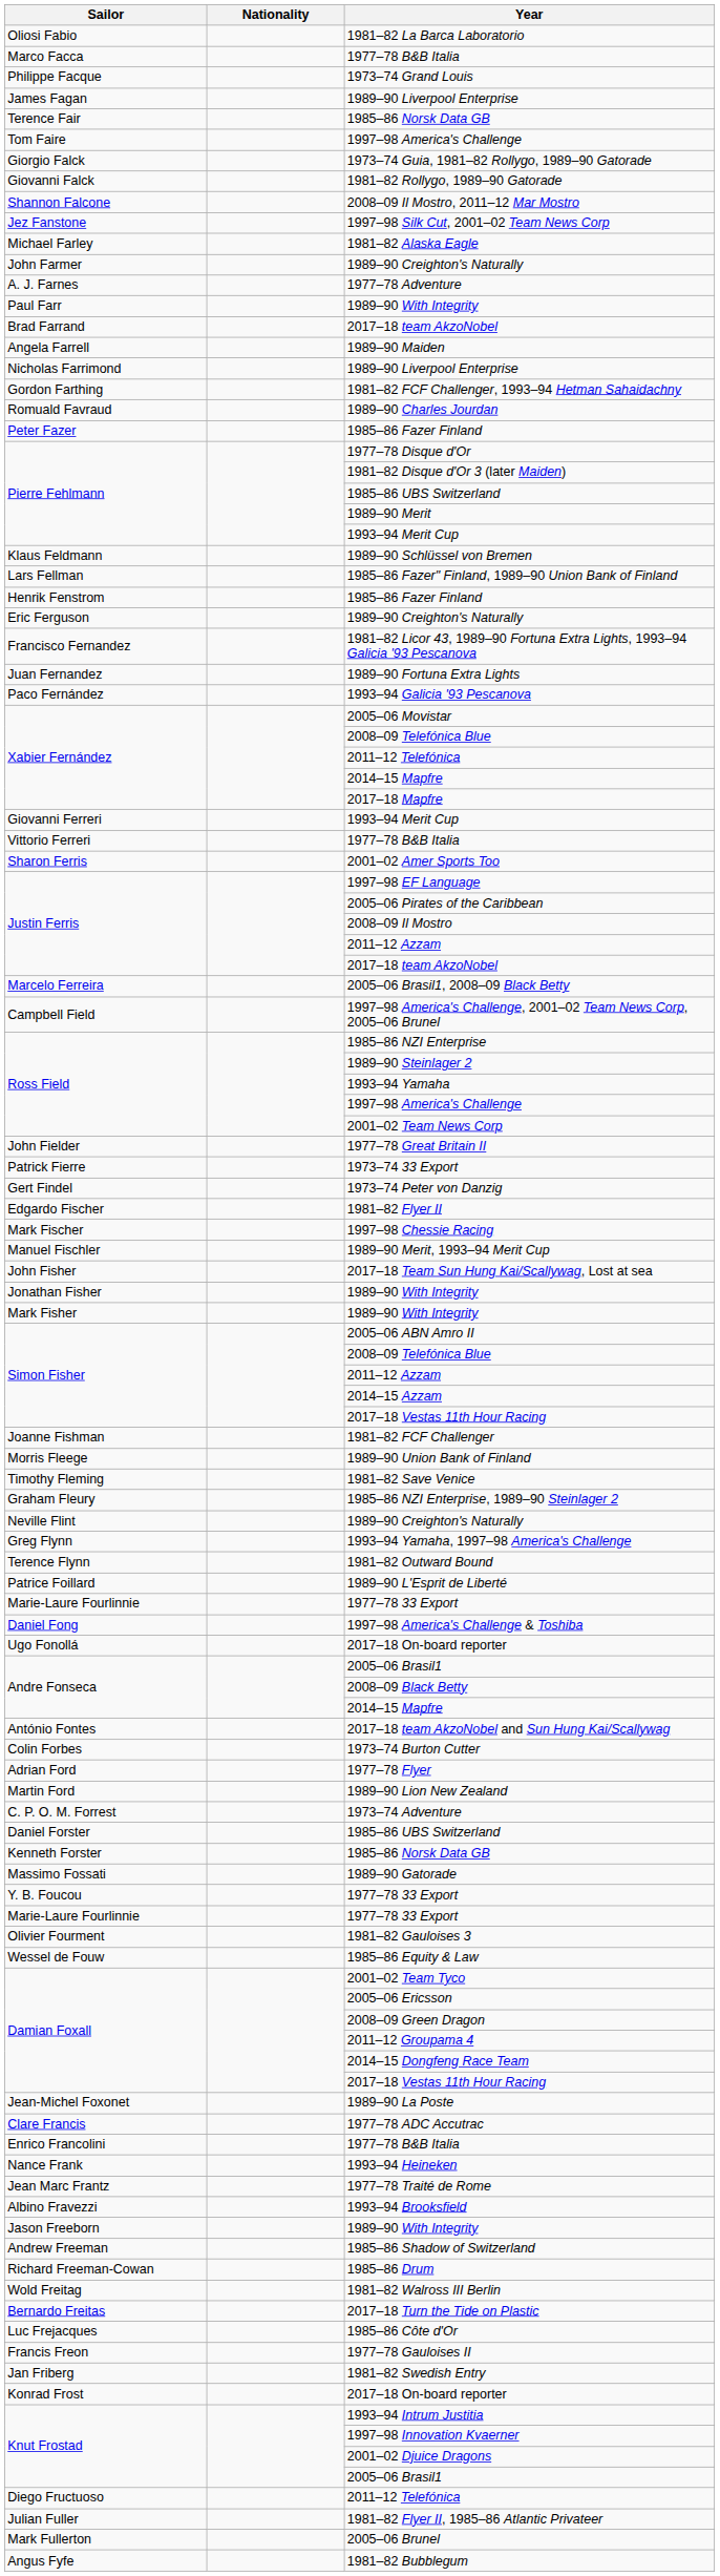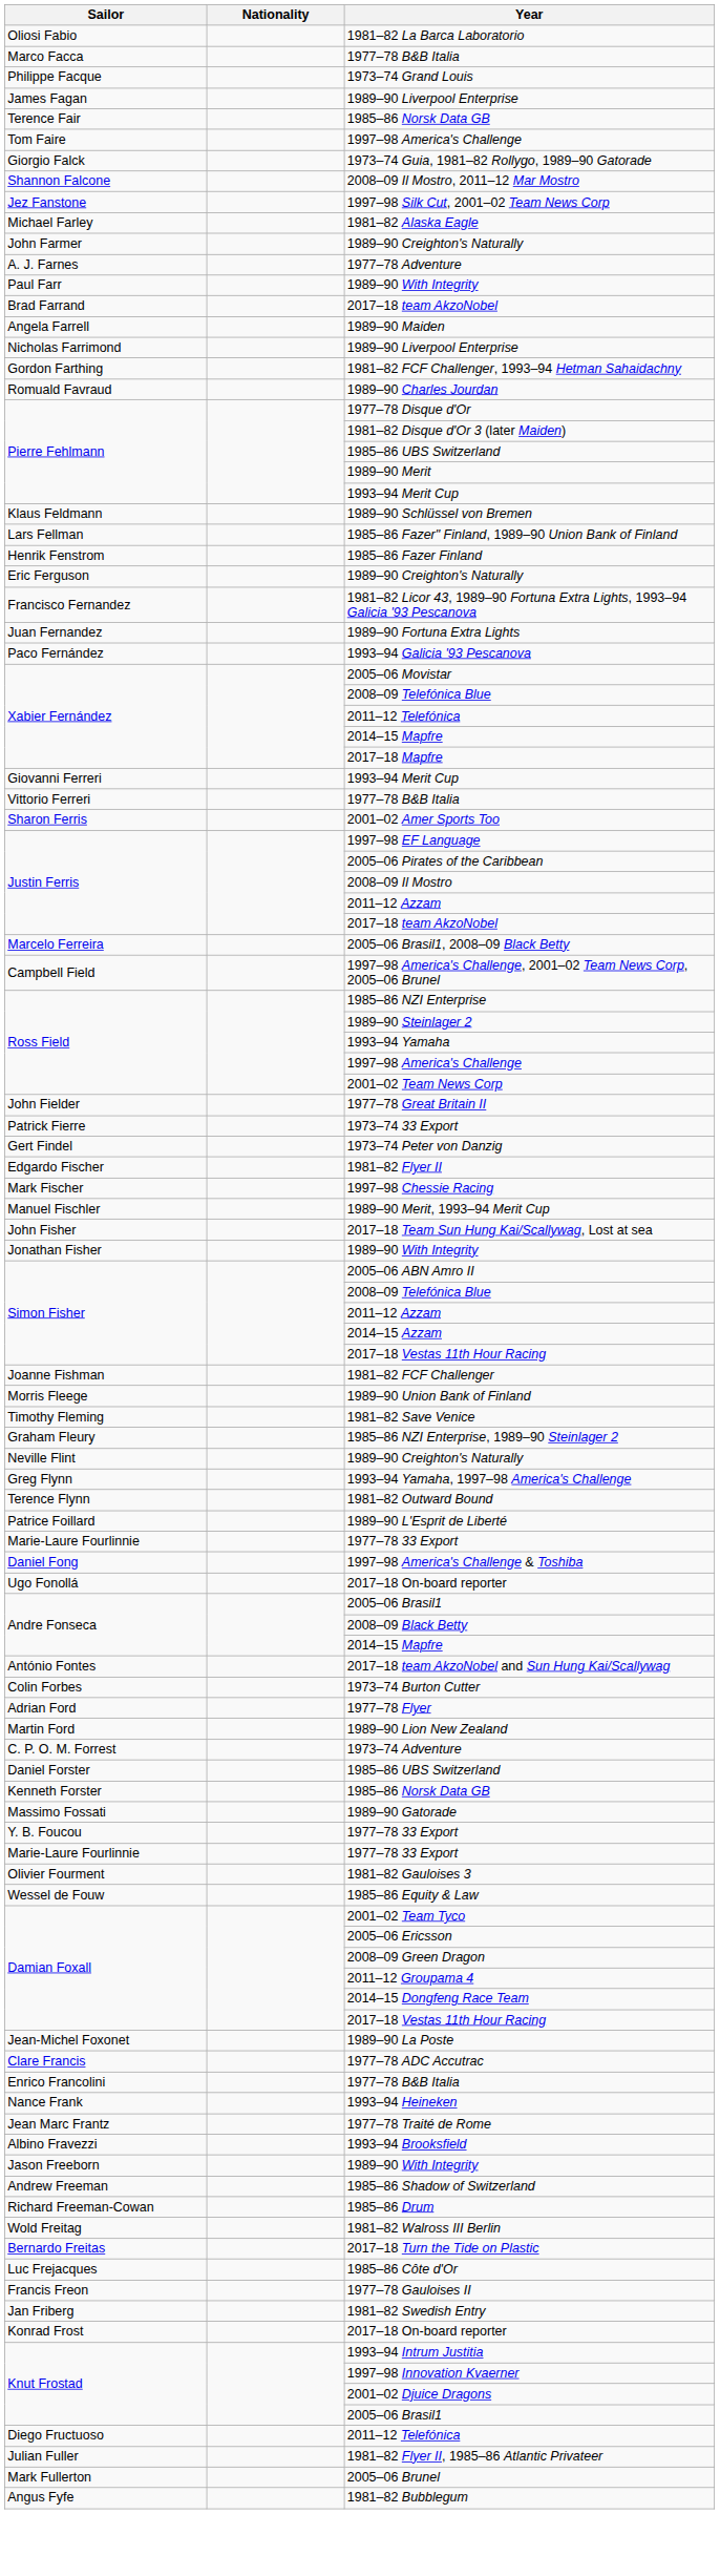- row: Giovanni Falck | 1981–82 Rollygo, 1989–90 Gatorade
- row: Peter Fazer | 1985–86 Fazer Finland
- row: Mark Fisher | 1989–90 With Integrity
